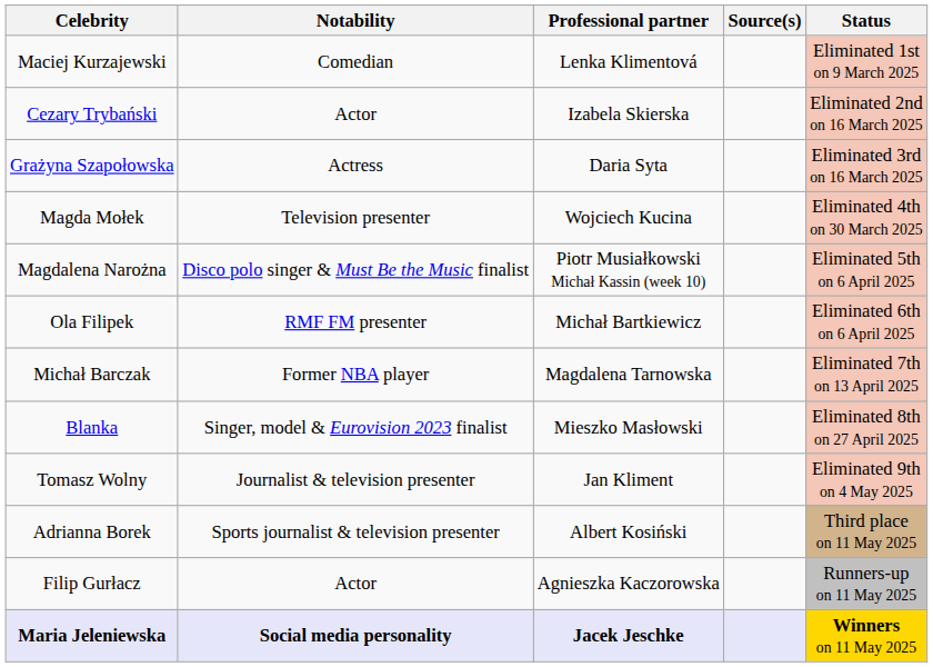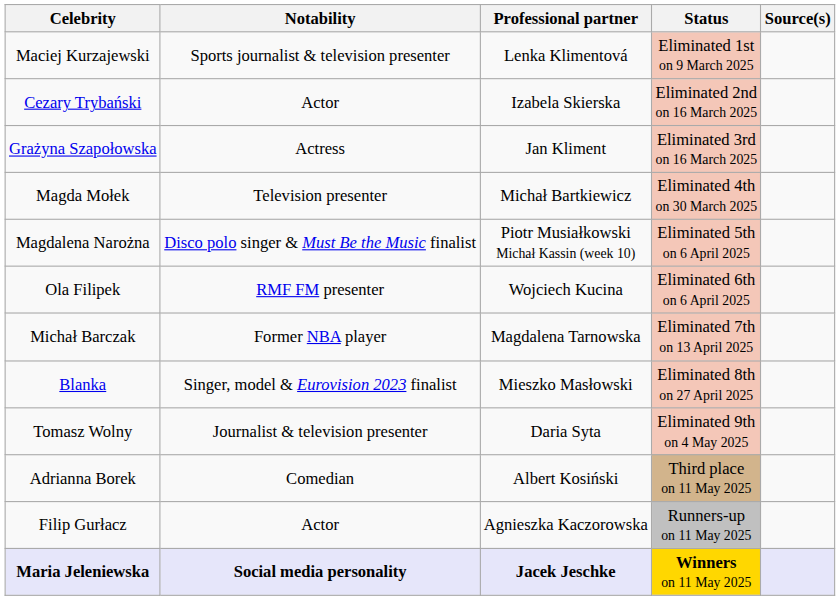columns swapped: Status <-> Source(s)
Maciej Kurzajewski | Notability: Comedian -> Sports journalist & television presenter
Grażyna Szapołowska | Professional partner: Daria Syta -> Jan Kliment
Magda Mołek | Professional partner: Wojciech Kucina -> Michał Bartkiewicz
Ola Filipek | Professional partner: Michał Bartkiewicz -> Wojciech Kucina
Tomasz Wolny | Professional partner: Jan Kliment -> Daria Syta
Adrianna Borek | Notability: Sports journalist & television presenter -> Comedian
